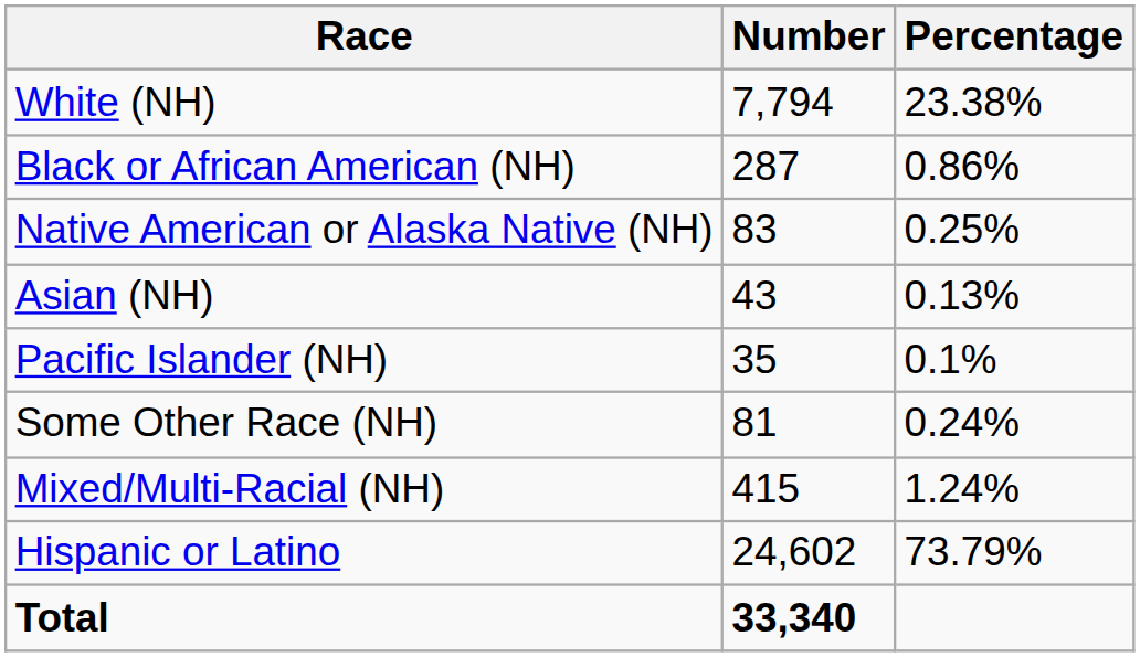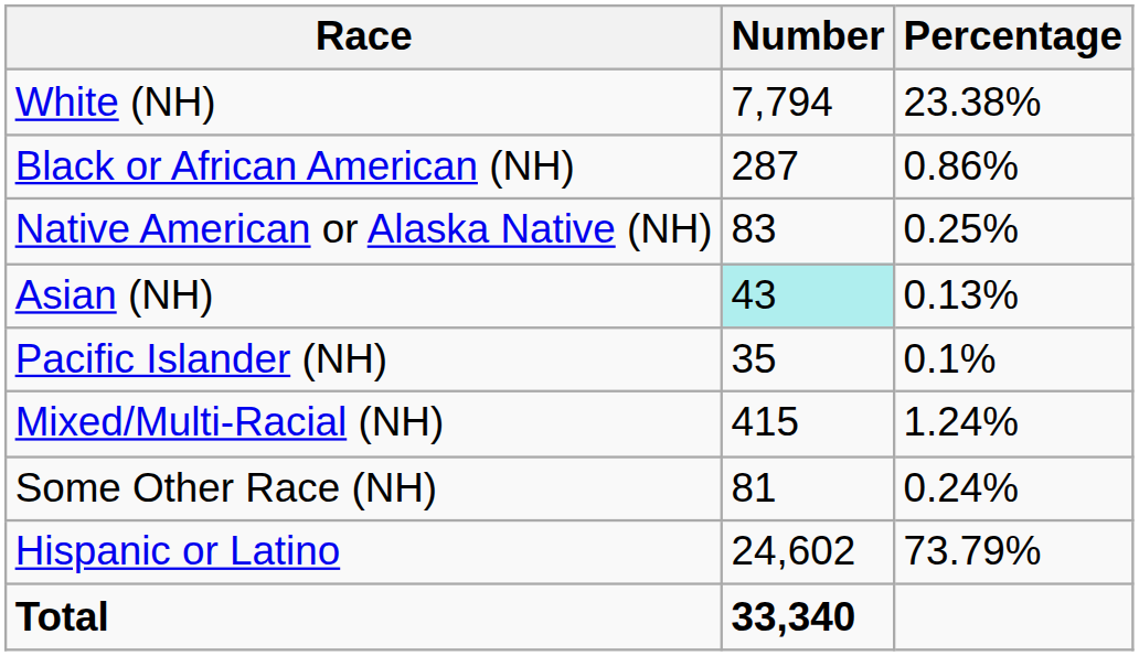Asian (NH) | Number: no background -> paleturquoise background
rows swapped: Some Other Race (NH) <-> Mixed/Multi-Racial (NH)
